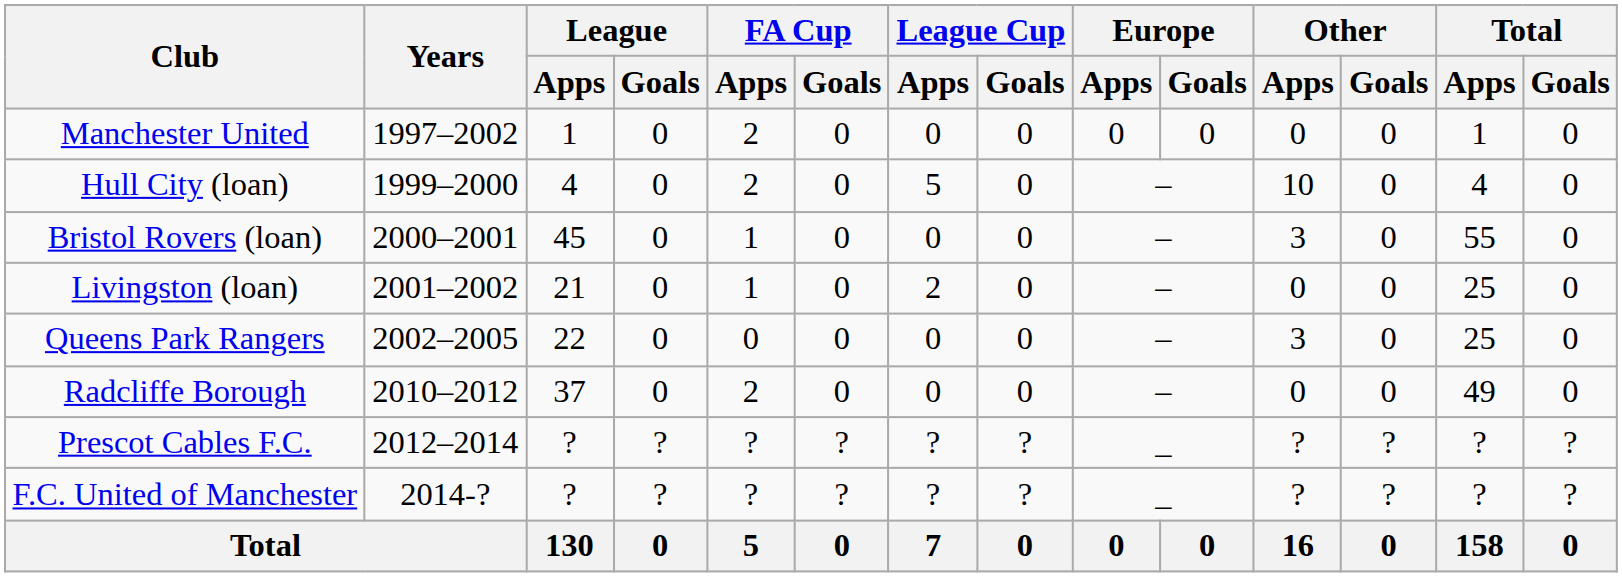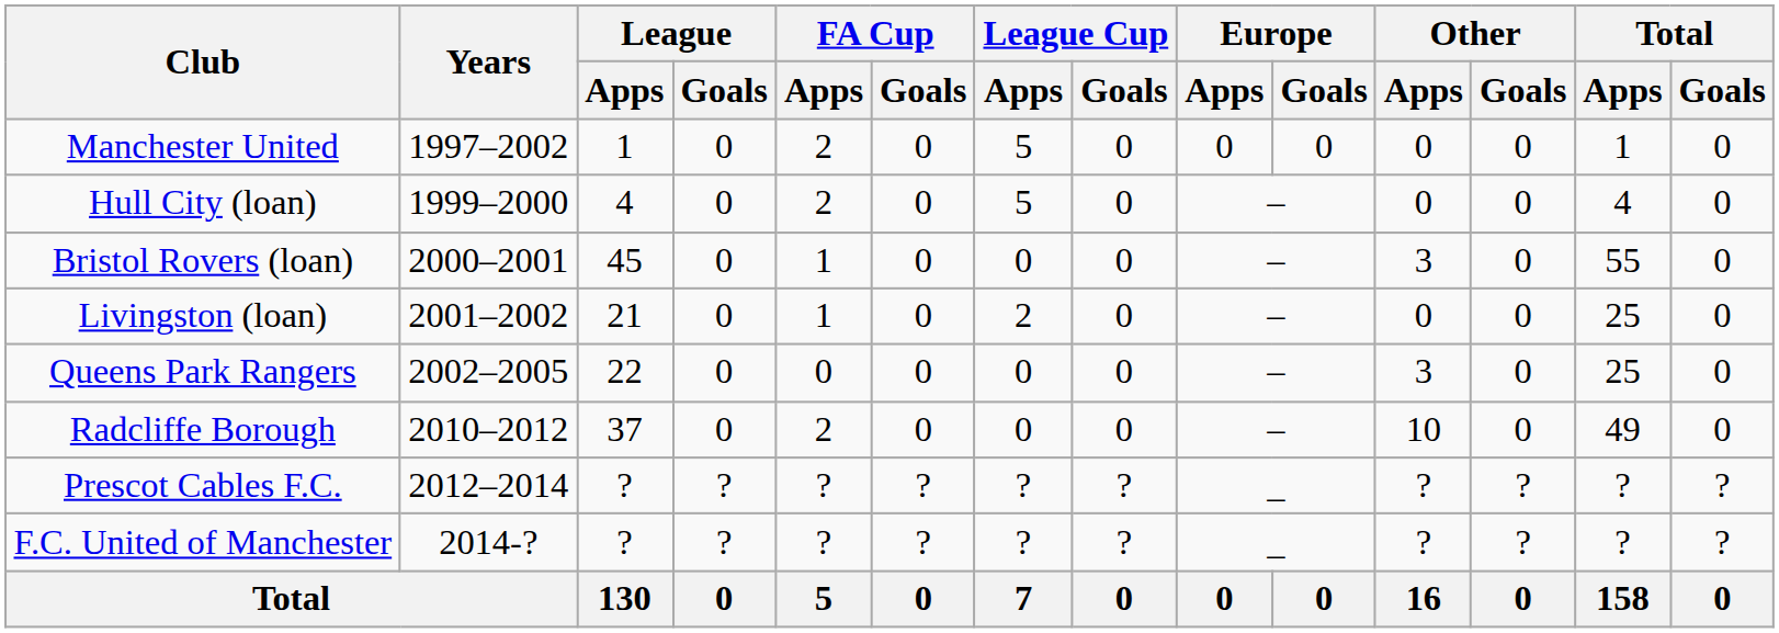Manchester United | League Cup / Apps: 0 -> 5
Hull City (loan) | Other / Apps: 10 -> 0
Radcliffe Borough | Other / Apps: 0 -> 10
